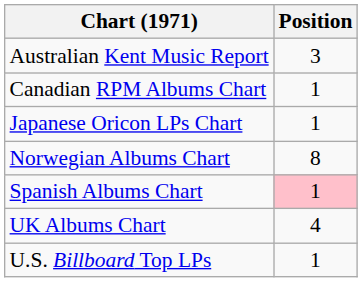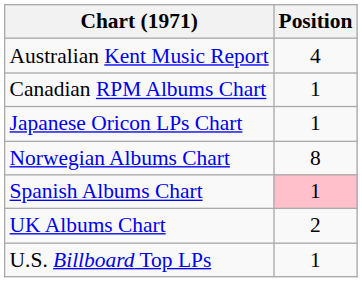Australian Kent Music Report | Position: 3 -> 4
UK Albums Chart | Position: 4 -> 2
